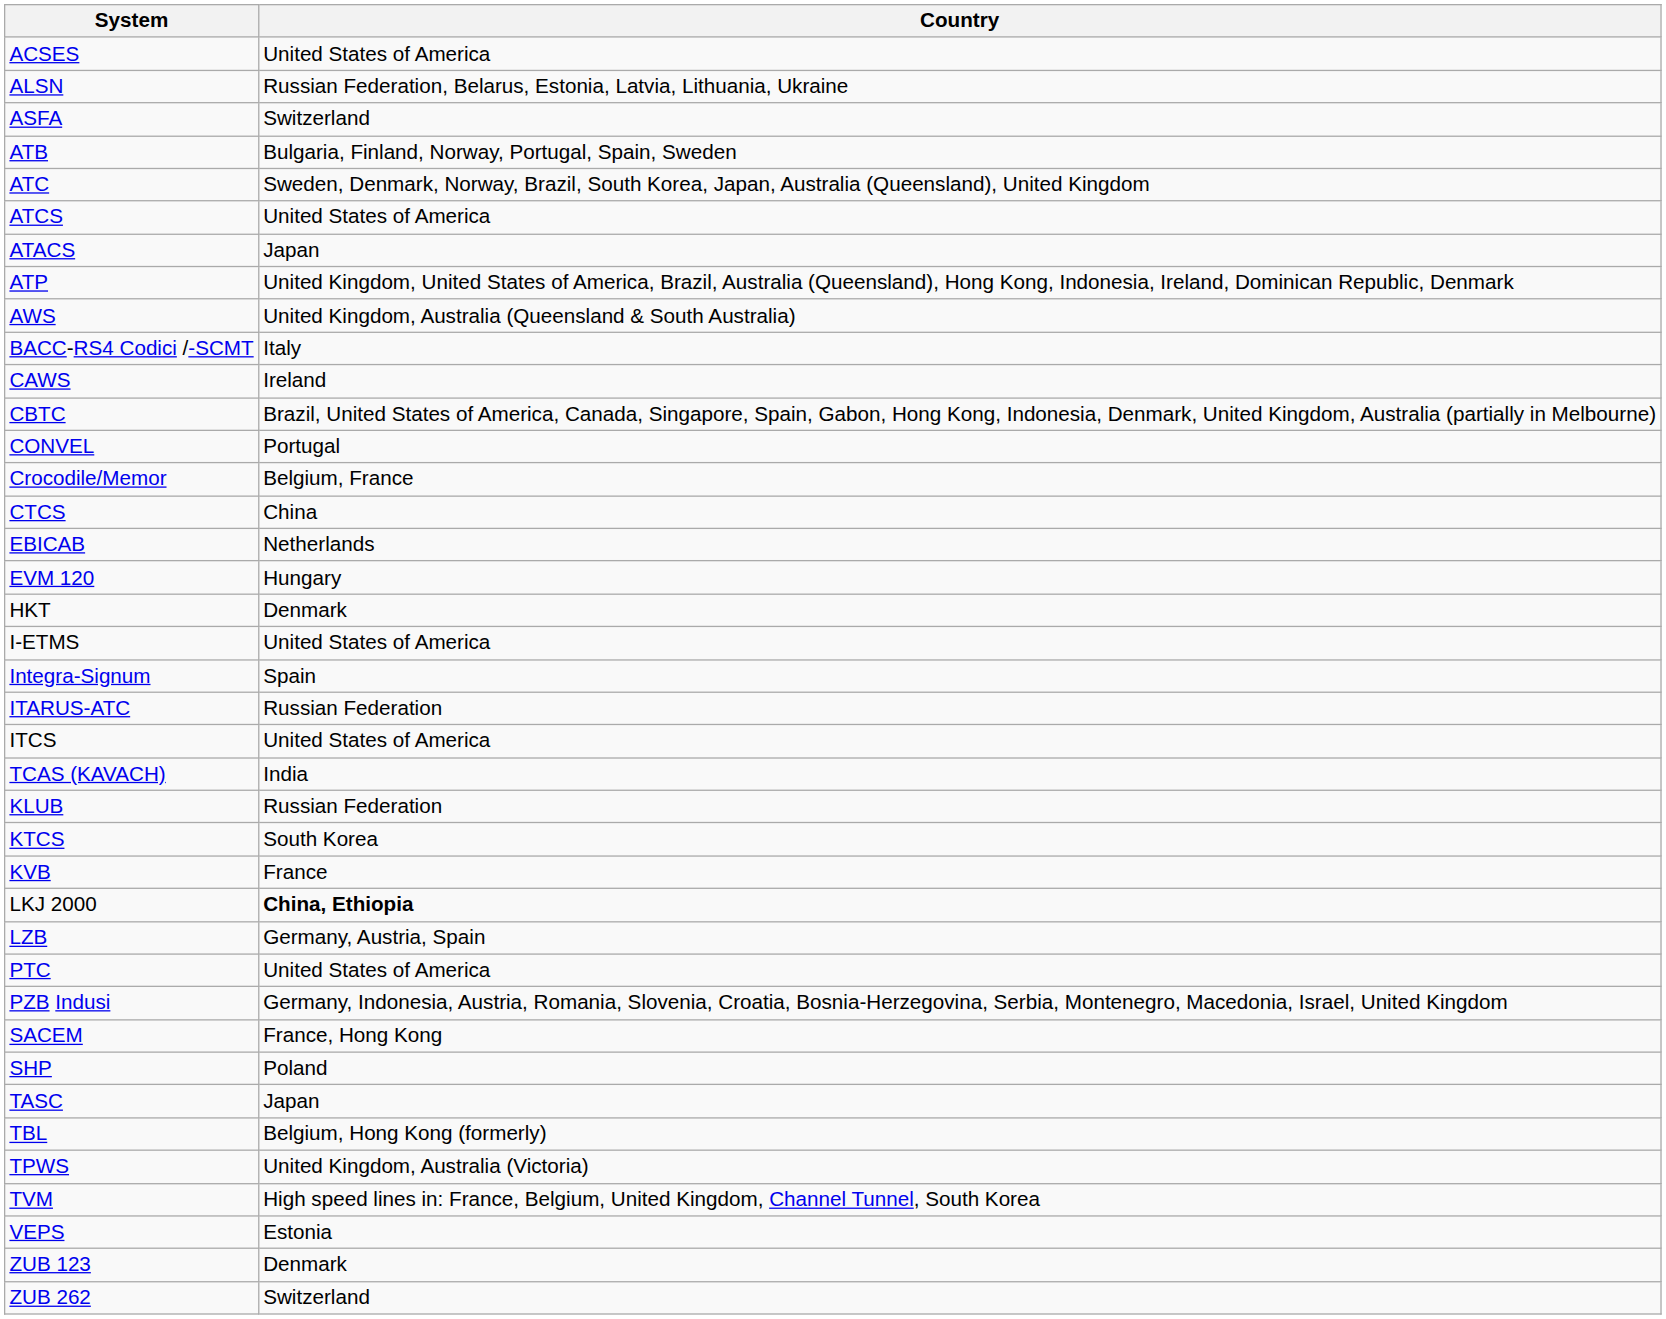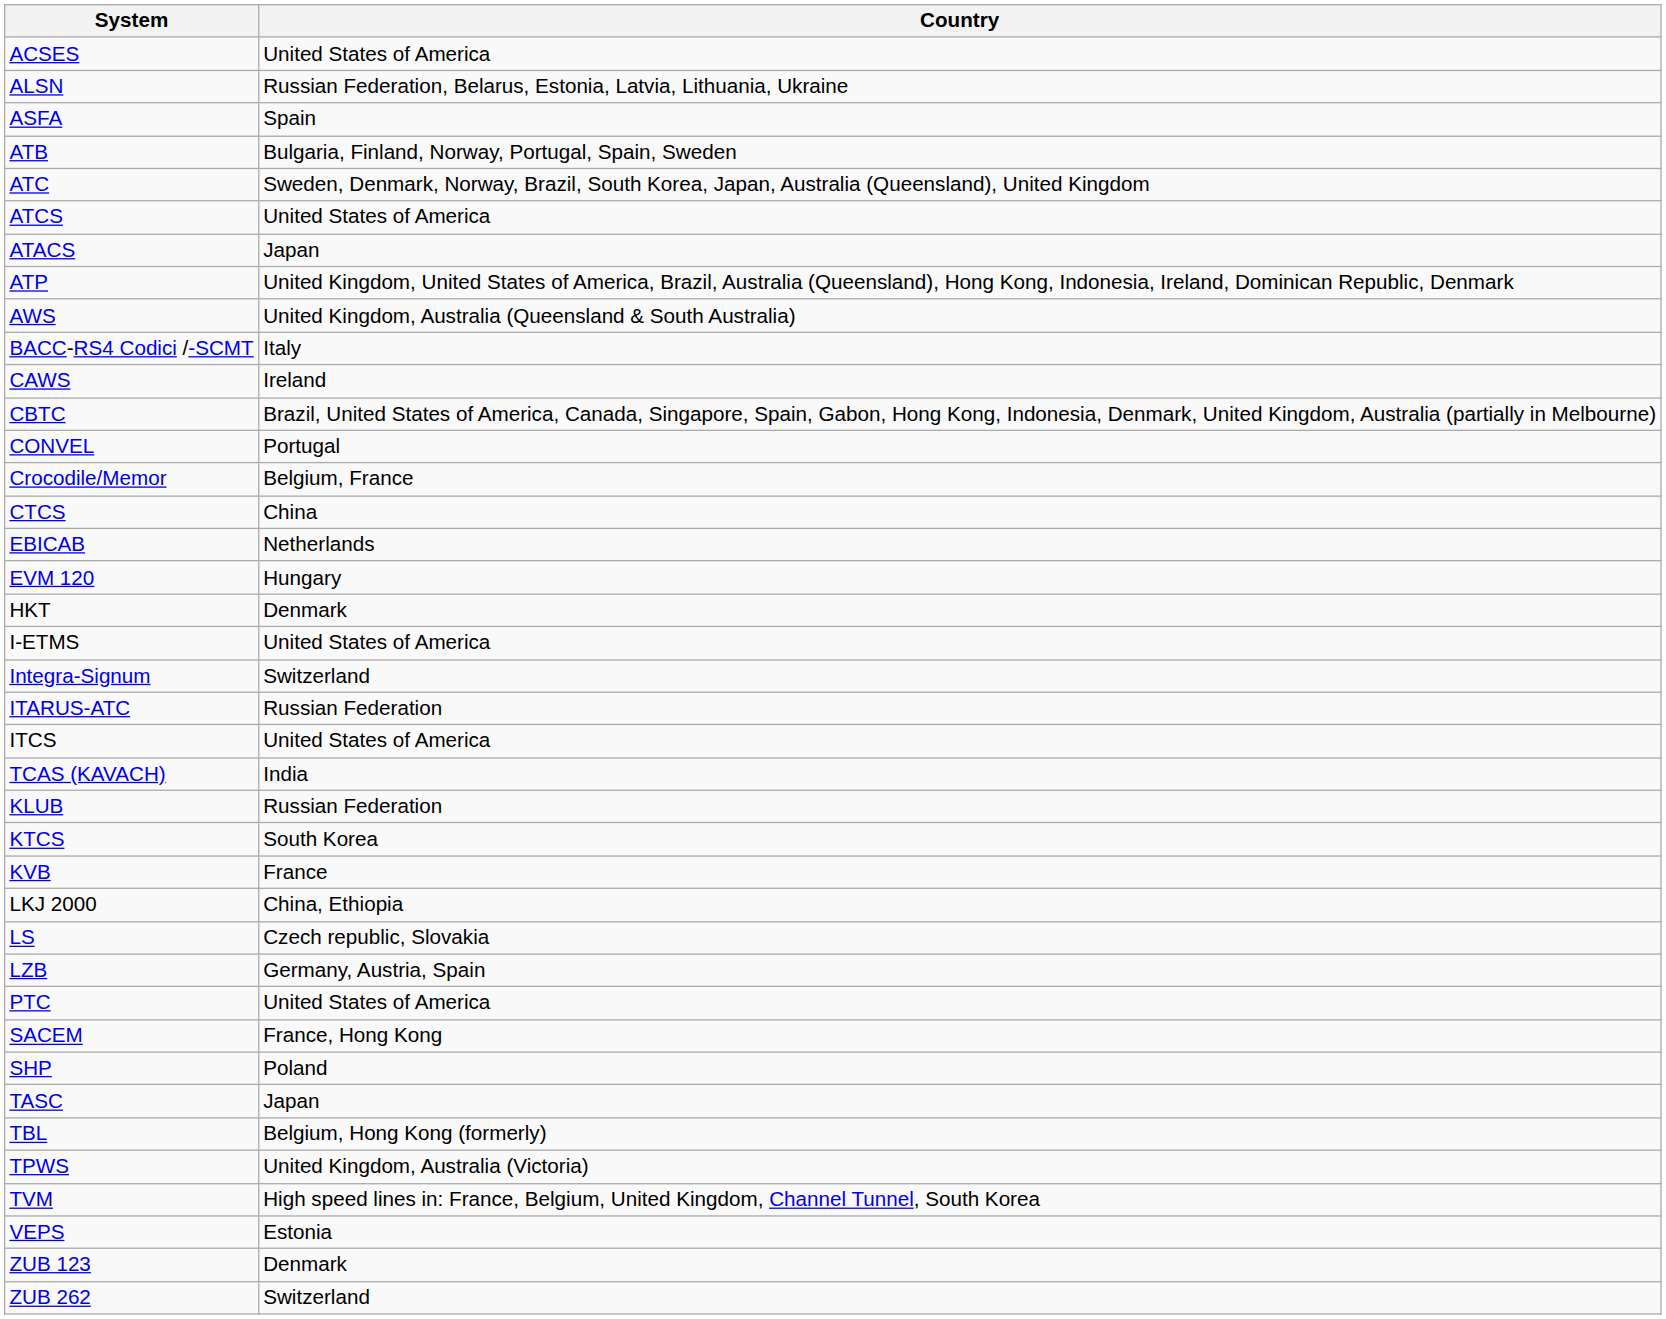ASFA | Country: Switzerland -> Spain
Integra-Signum | Country: Spain -> Switzerland
LKJ 2000 | Country: bold -> normal
+ row: LS | Czech republic, Slovakia
- row: PZB Indusi | Germany, Indonesia, Austria, Romania, Slovenia, Croatia, Bosnia-Herzegovina, Serbia, Montenegro, Macedonia, Israel, United Kingdom
